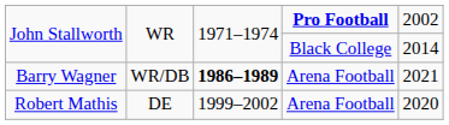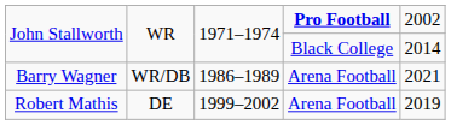Barry Wagner | column 3: bold -> normal
Robert Mathis | column 5: 2020 -> 2019
